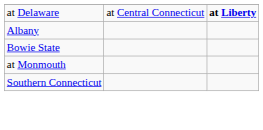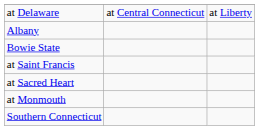at Delaware | column 3: bold -> normal
+ row: at Saint Francis
+ row: at Sacred Heart
